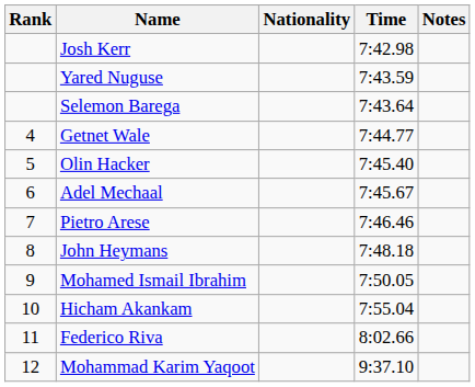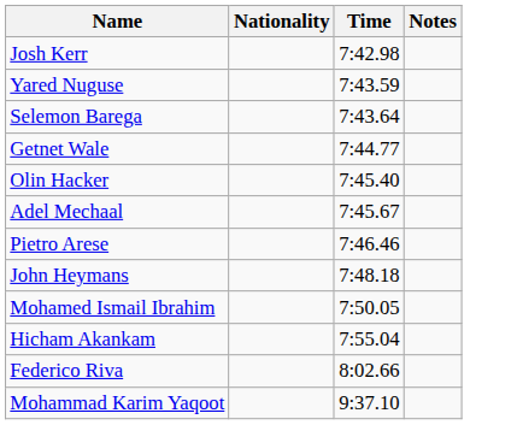- column: Rank | 4 | 5 | 6 | 7 | 8 | 9 | 10 | 11 | 12
